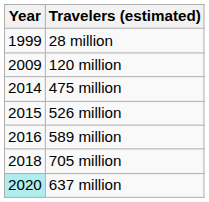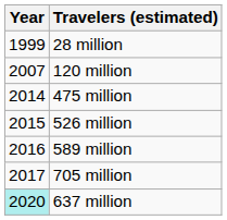120 million | Year: 2009 -> 2007
705 million | Year: 2018 -> 2017
